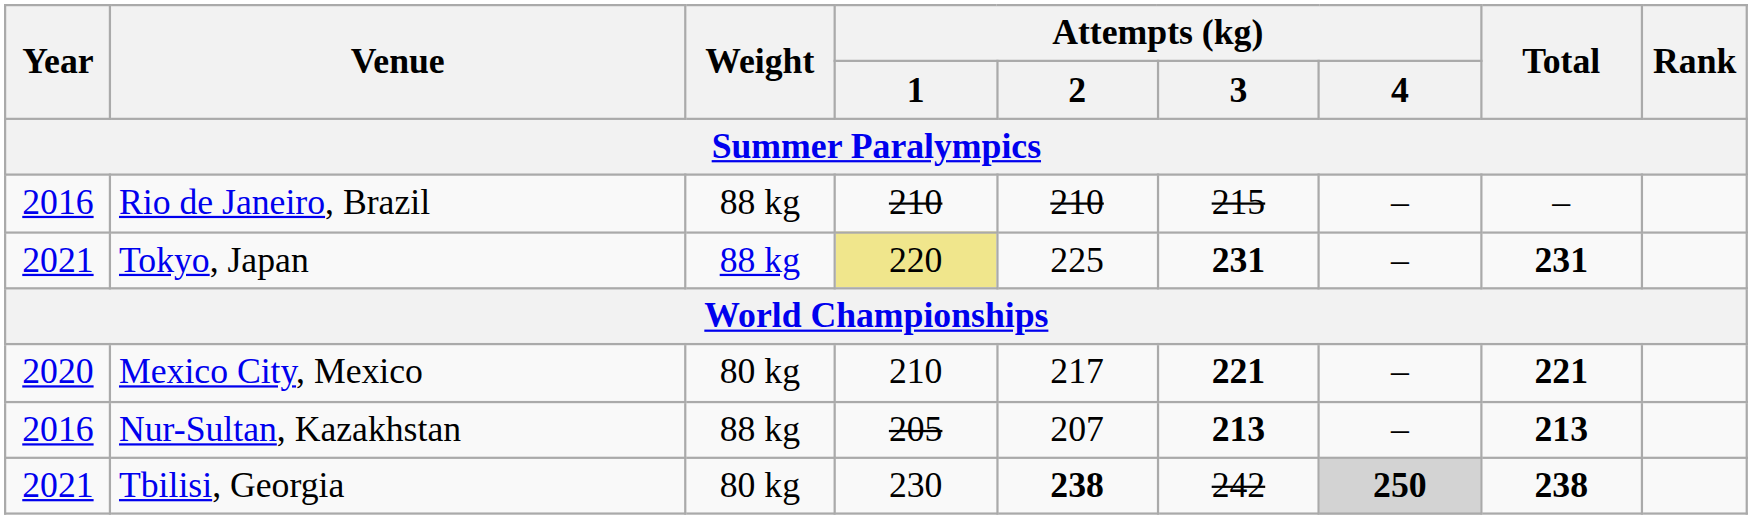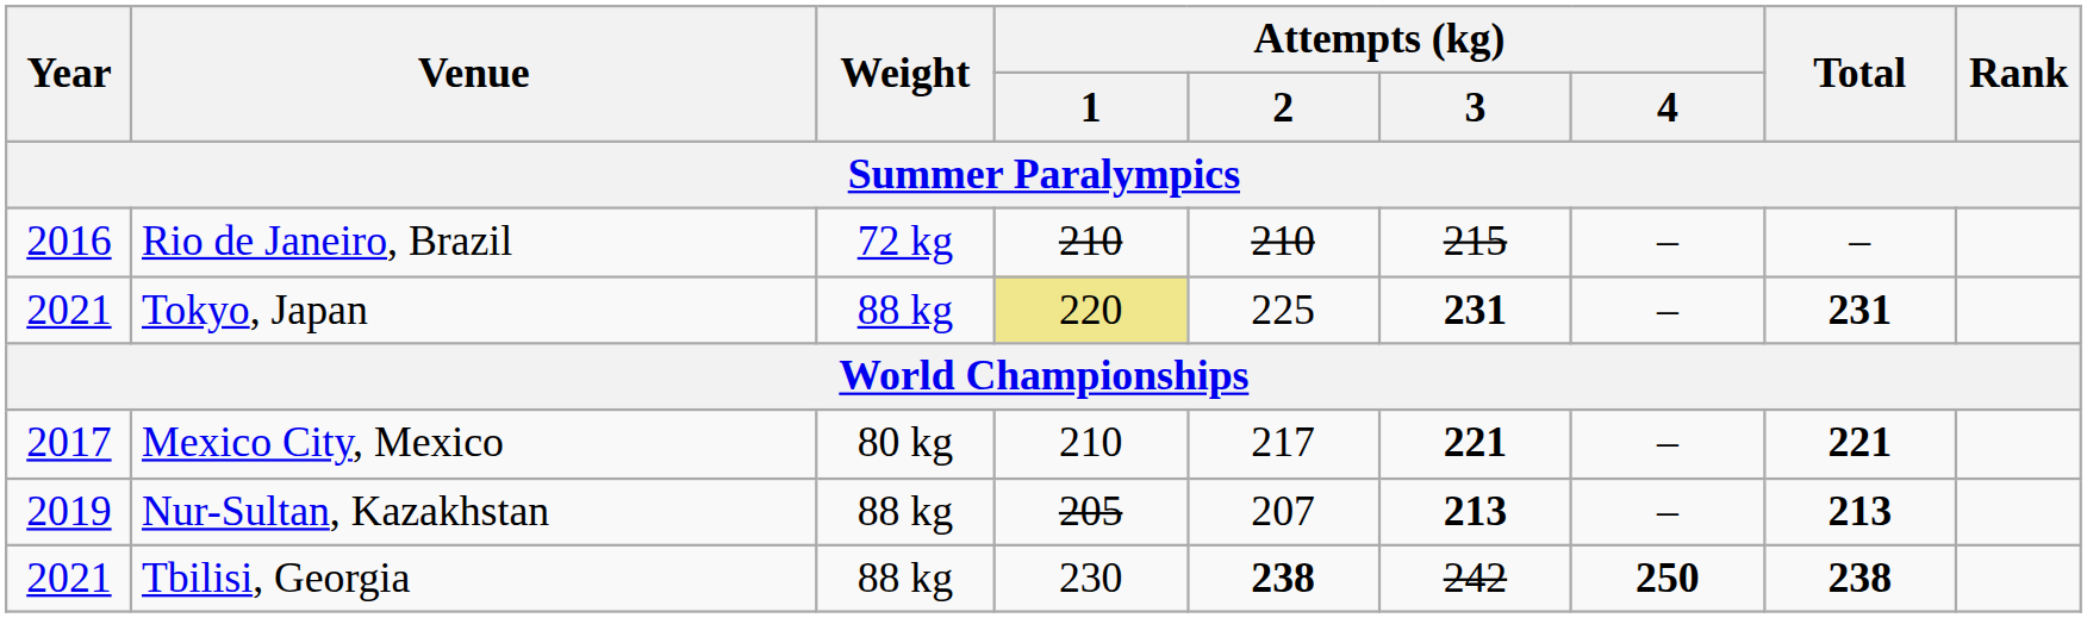Rio de Janeiro, Brazil | Weight: 88 kg -> 72 kg
Mexico City, Mexico | Year: 2020 -> 2017
Nur-Sultan, Kazakhstan | Year: 2016 -> 2019
Tbilisi, Georgia | Weight: 80 kg -> 88 kg
Tbilisi, Georgia | Attempts (kg) / 4: lightgrey background -> no background
